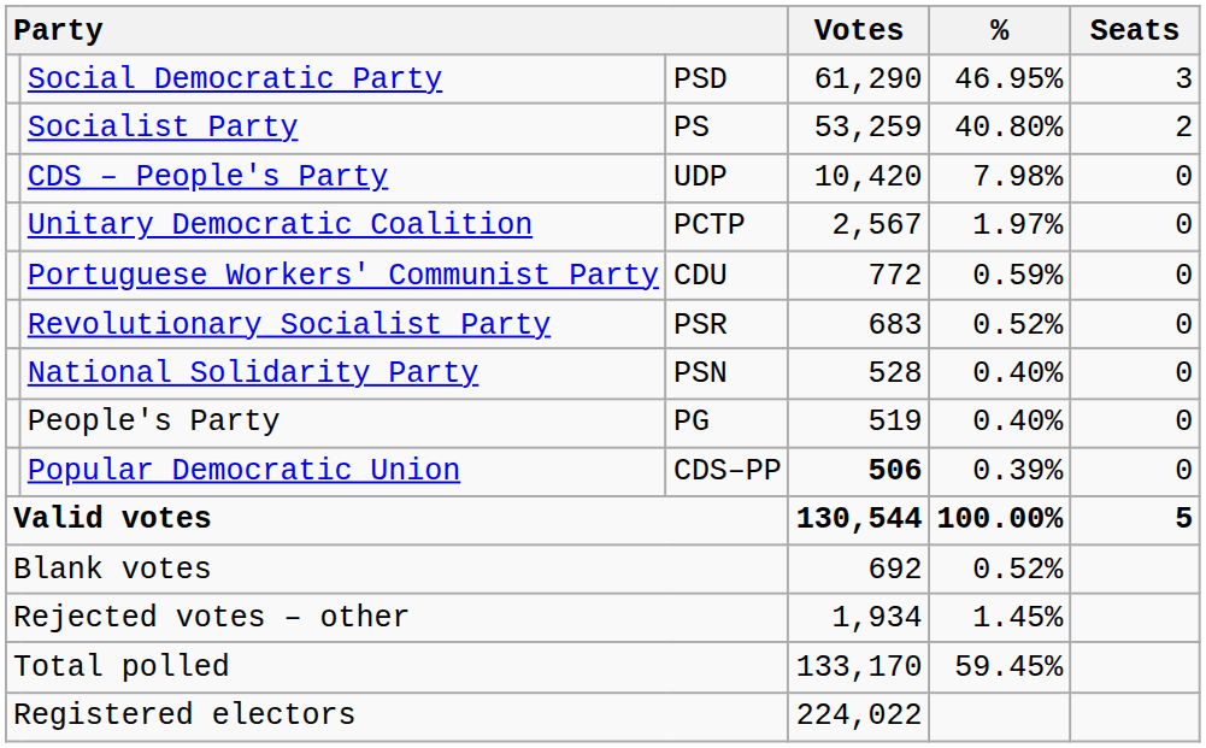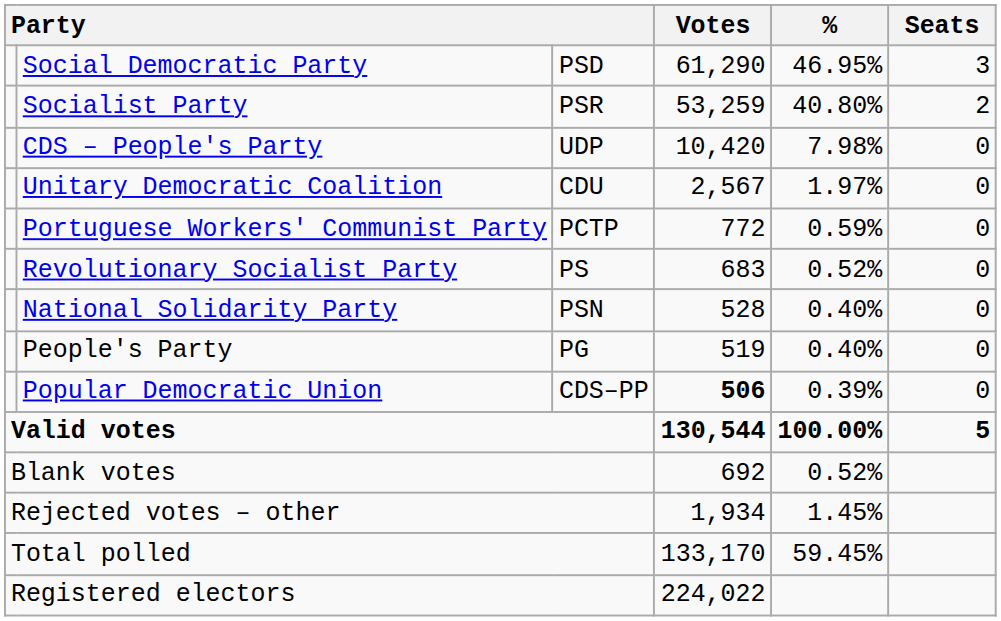Socialist Party | column 3: PS -> PSR
Unitary Democratic Coalition | column 3: PCTP -> CDU
Portuguese Workers' Communist Party | column 3: CDU -> PCTP
Revolutionary Socialist Party | column 3: PSR -> PS
